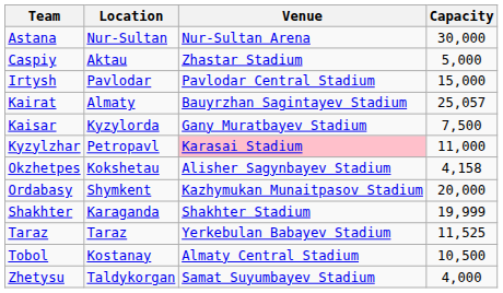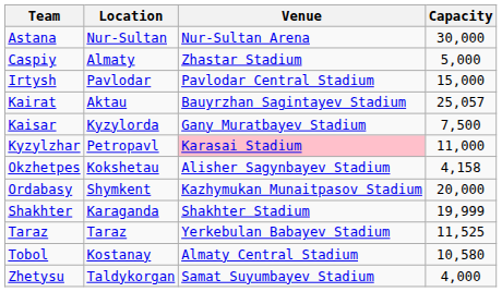Caspiy | Location: Aktau -> Almaty
Kairat | Location: Almaty -> Aktau
Tobol | Capacity: 10,500 -> 10,580
